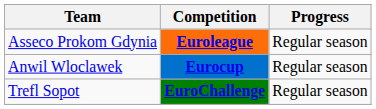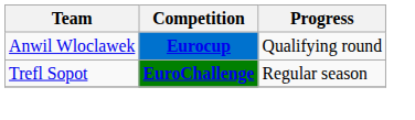- row: Asseco Prokom Gdynia | Euroleague | Regular season
Anwil Wloclawek | Progress: Regular season -> Qualifying round
